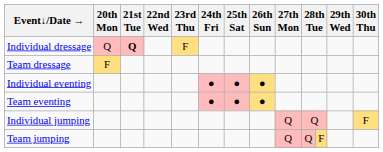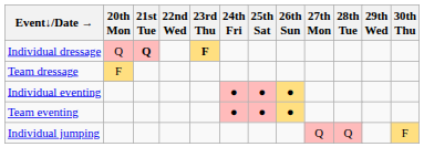Individual dressage | 23rd Thu: normal -> bold
- row: Team jumping | Q | Q | F
